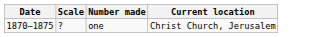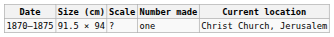+ column: Size (cm) | 91.5 × 94
